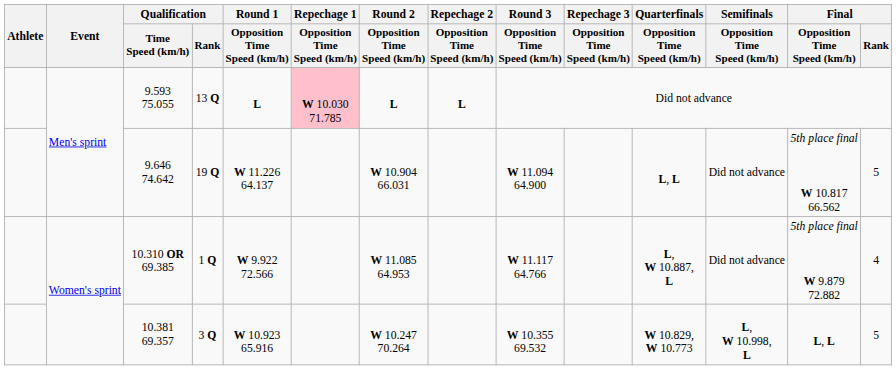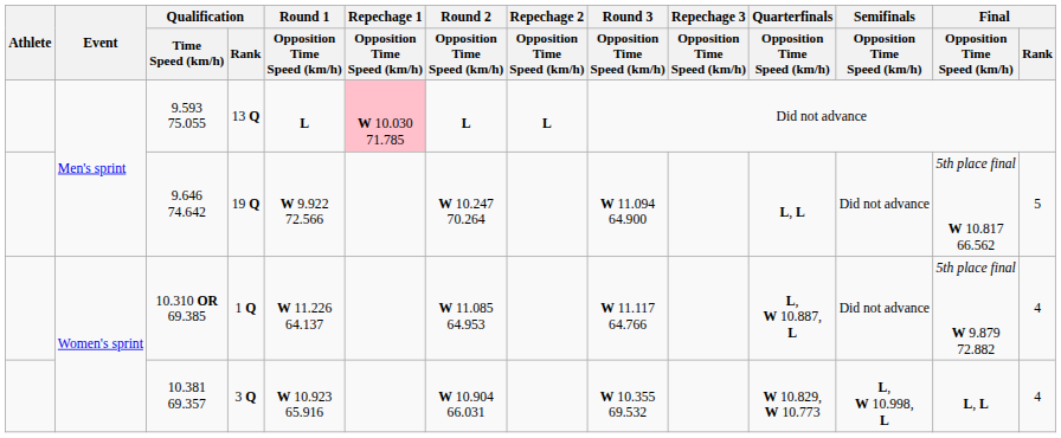9.646 74.642 | Round 1 / Opposition Time Speed (km/h): W 11.226 64.137 -> W 9.922 72.566
9.646 74.642 | Round 2 / Opposition Time Speed (km/h): W 10.904 66.031 -> W 10.247 70.264
10.310 OR 69.385 | Round 1 / Opposition Time Speed (km/h): W 9.922 72.566 -> W 11.226 64.137
10.381 69.357 | Round 2 / Opposition Time Speed (km/h): W 10.247 70.264 -> W 10.904 66.031
10.381 69.357 | Final / Rank: 5 -> 4
